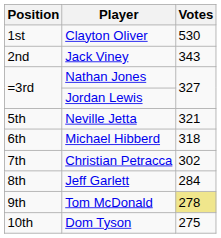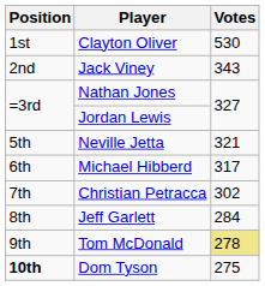Michael Hibberd | Votes: 318 -> 317
Dom Tyson | Position: normal -> bold
